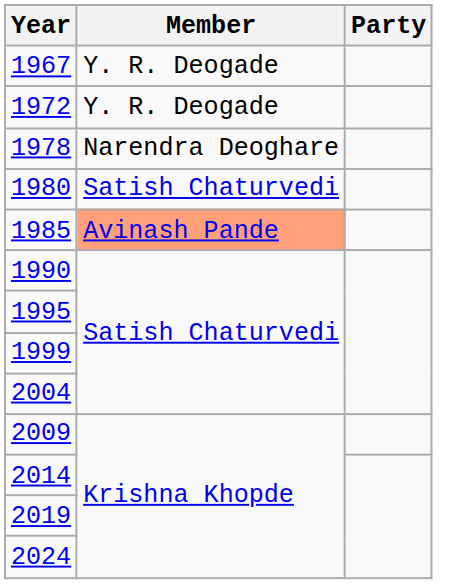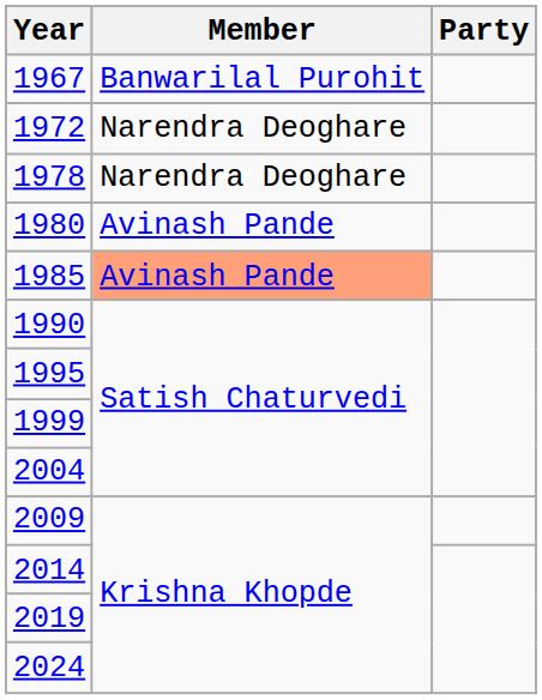1967 | Member: Y. R. Deogade -> Banwarilal Purohit
1972 | Member: Y. R. Deogade -> Narendra Deoghare
1980 | Member: Satish Chaturvedi -> Avinash Pande
